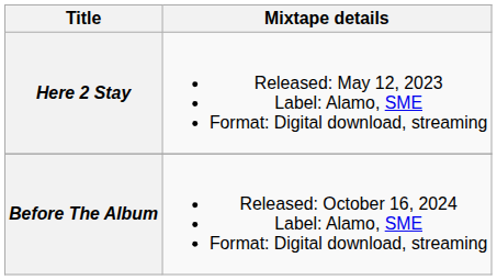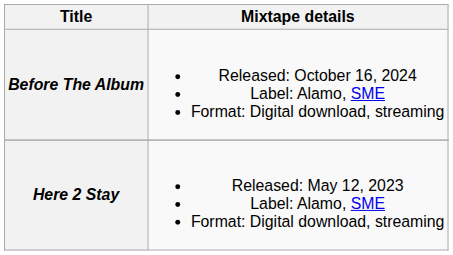rows swapped: Here 2 Stay <-> Before The Album
